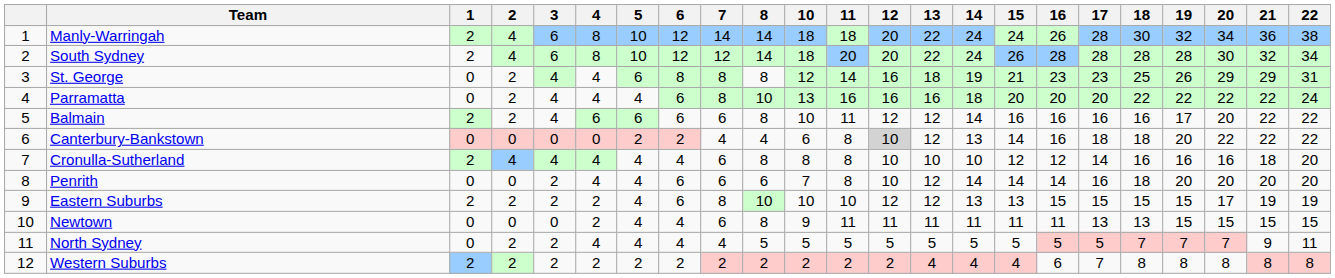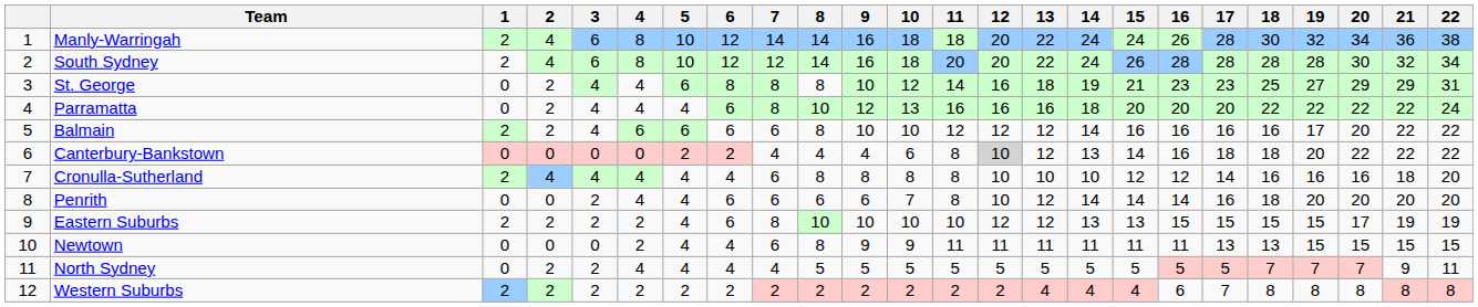+ column: 9 | 16 | 16 | 10 | 12 | 10 | 4 | 8 | 6 | 10 | 9 | 5 | 2
St. George | 19: 26 -> 27
Balmain | 11: 11 -> 12
